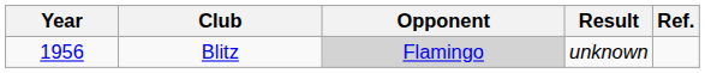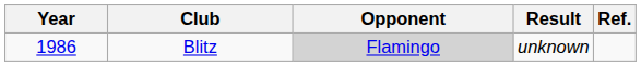Blitz | Year: 1956 -> 1986
